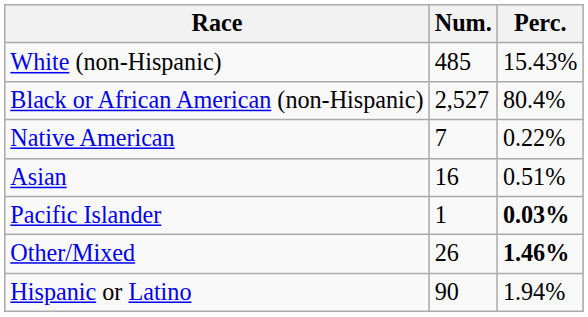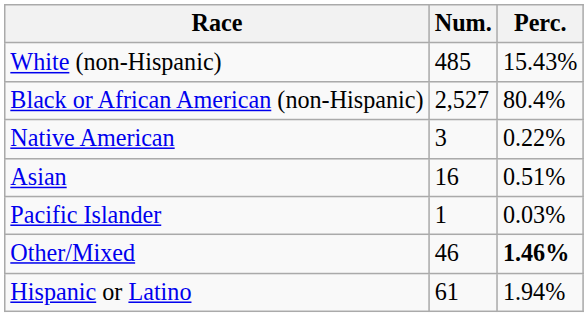Native American | Num.: 7 -> 3
Pacific Islander | Perc.: bold -> normal
Other/Mixed | Num.: 26 -> 46
Hispanic or Latino | Num.: 90 -> 61
